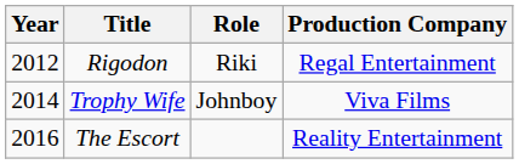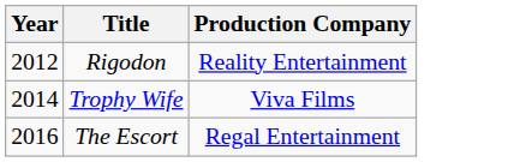- column: Role | Riki | Johnboy
Rigodon | Production Company: Regal Entertainment -> Reality Entertainment
The Escort | Production Company: Reality Entertainment -> Regal Entertainment
